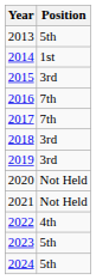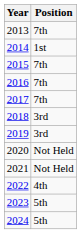2013 | Position: 5th -> 7th
2015 | Position: 3rd -> 7th
